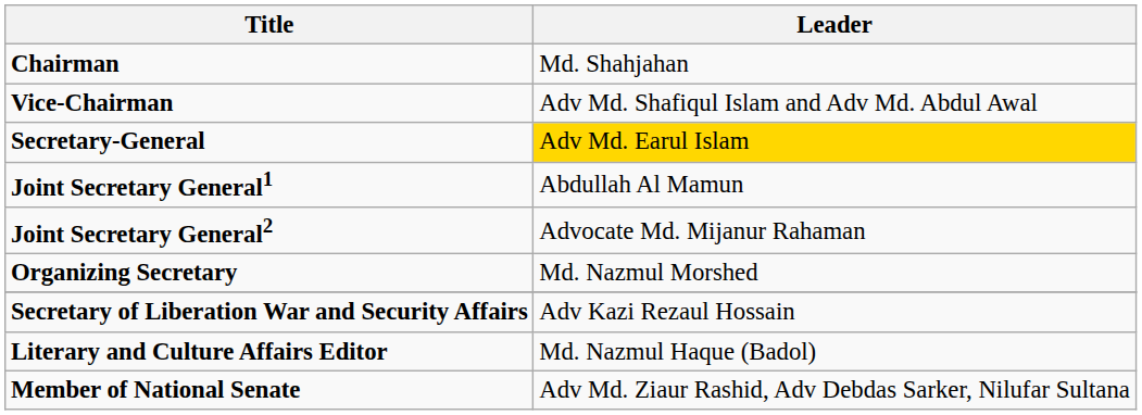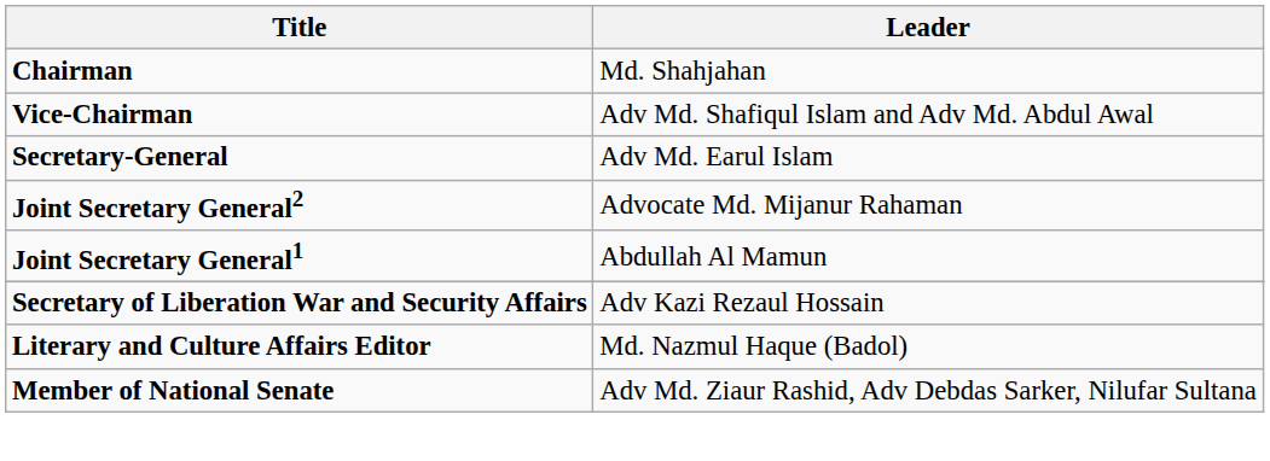Secretary-General | Leader: gold background -> no background
rows swapped: Joint Secretary General1 <-> Joint Secretary General2
- row: Organizing Secretary | Md. Nazmul Morshed
